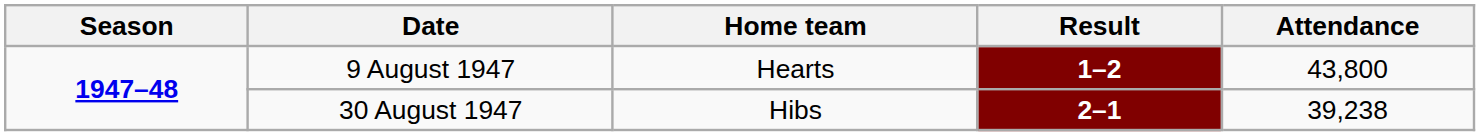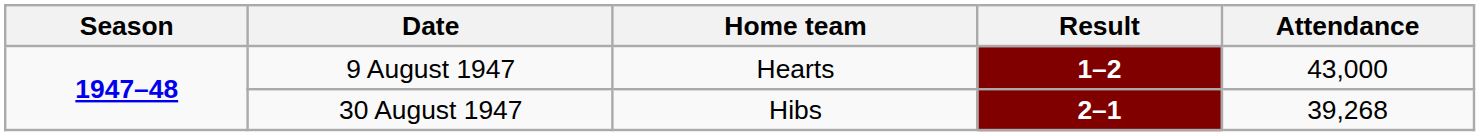9 August 1947 | Attendance: 43,800 -> 43,000
30 August 1947 | Attendance: 39,238 -> 39,268
